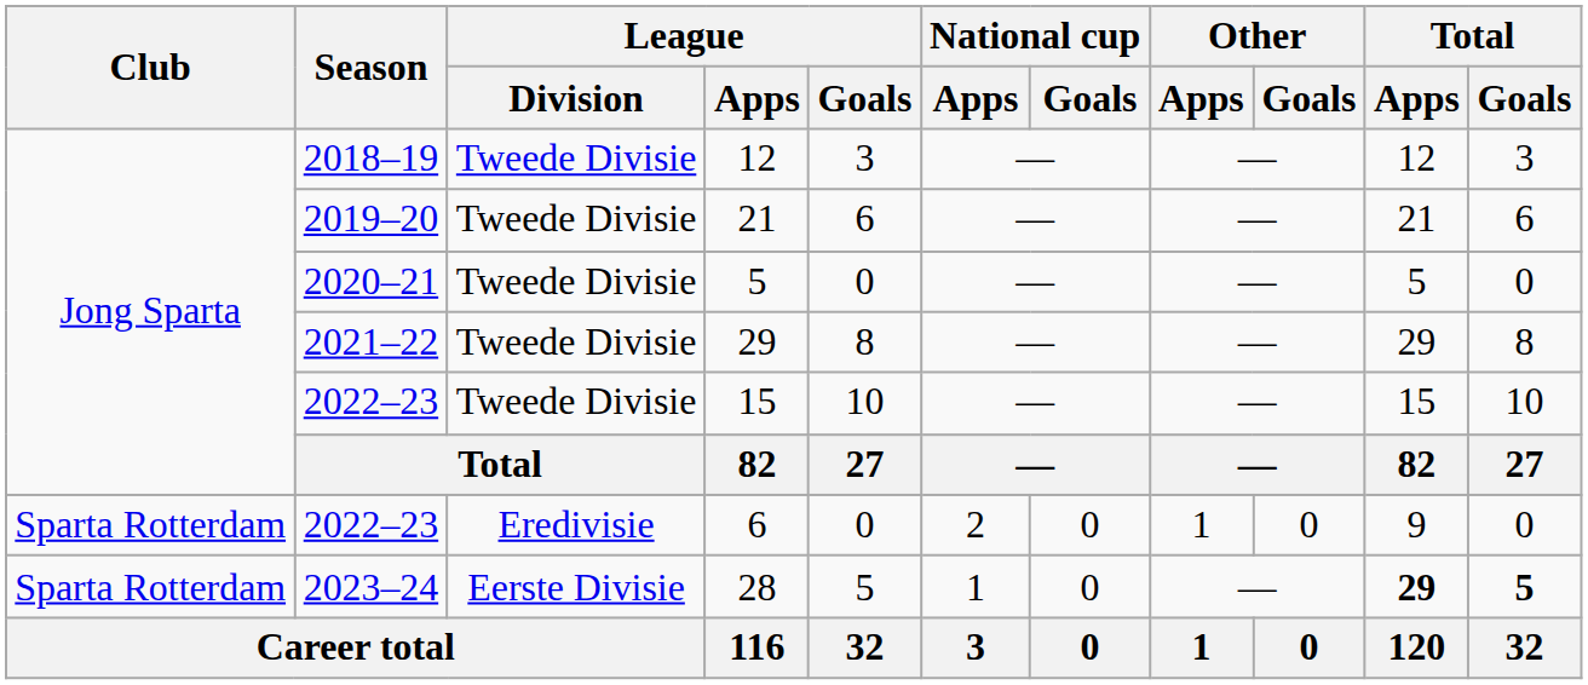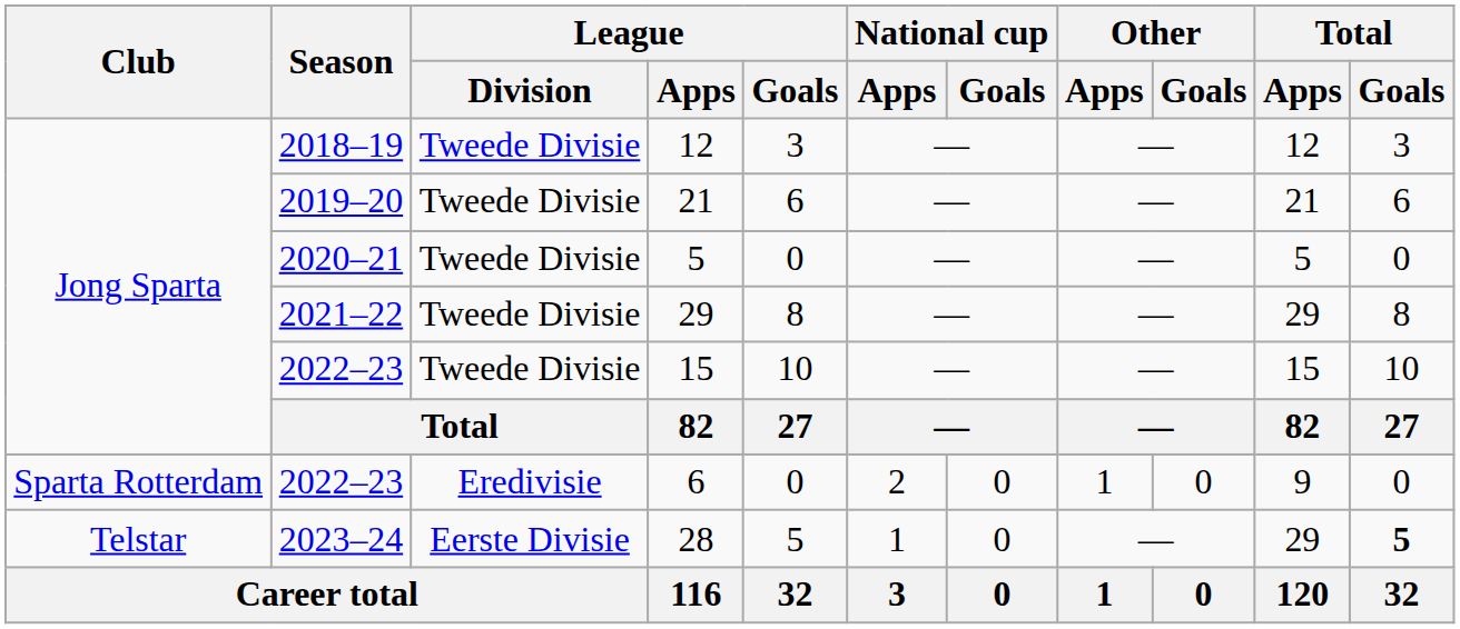28 | Club: Sparta Rotterdam -> Telstar
28 | Total / Apps: bold -> normal
